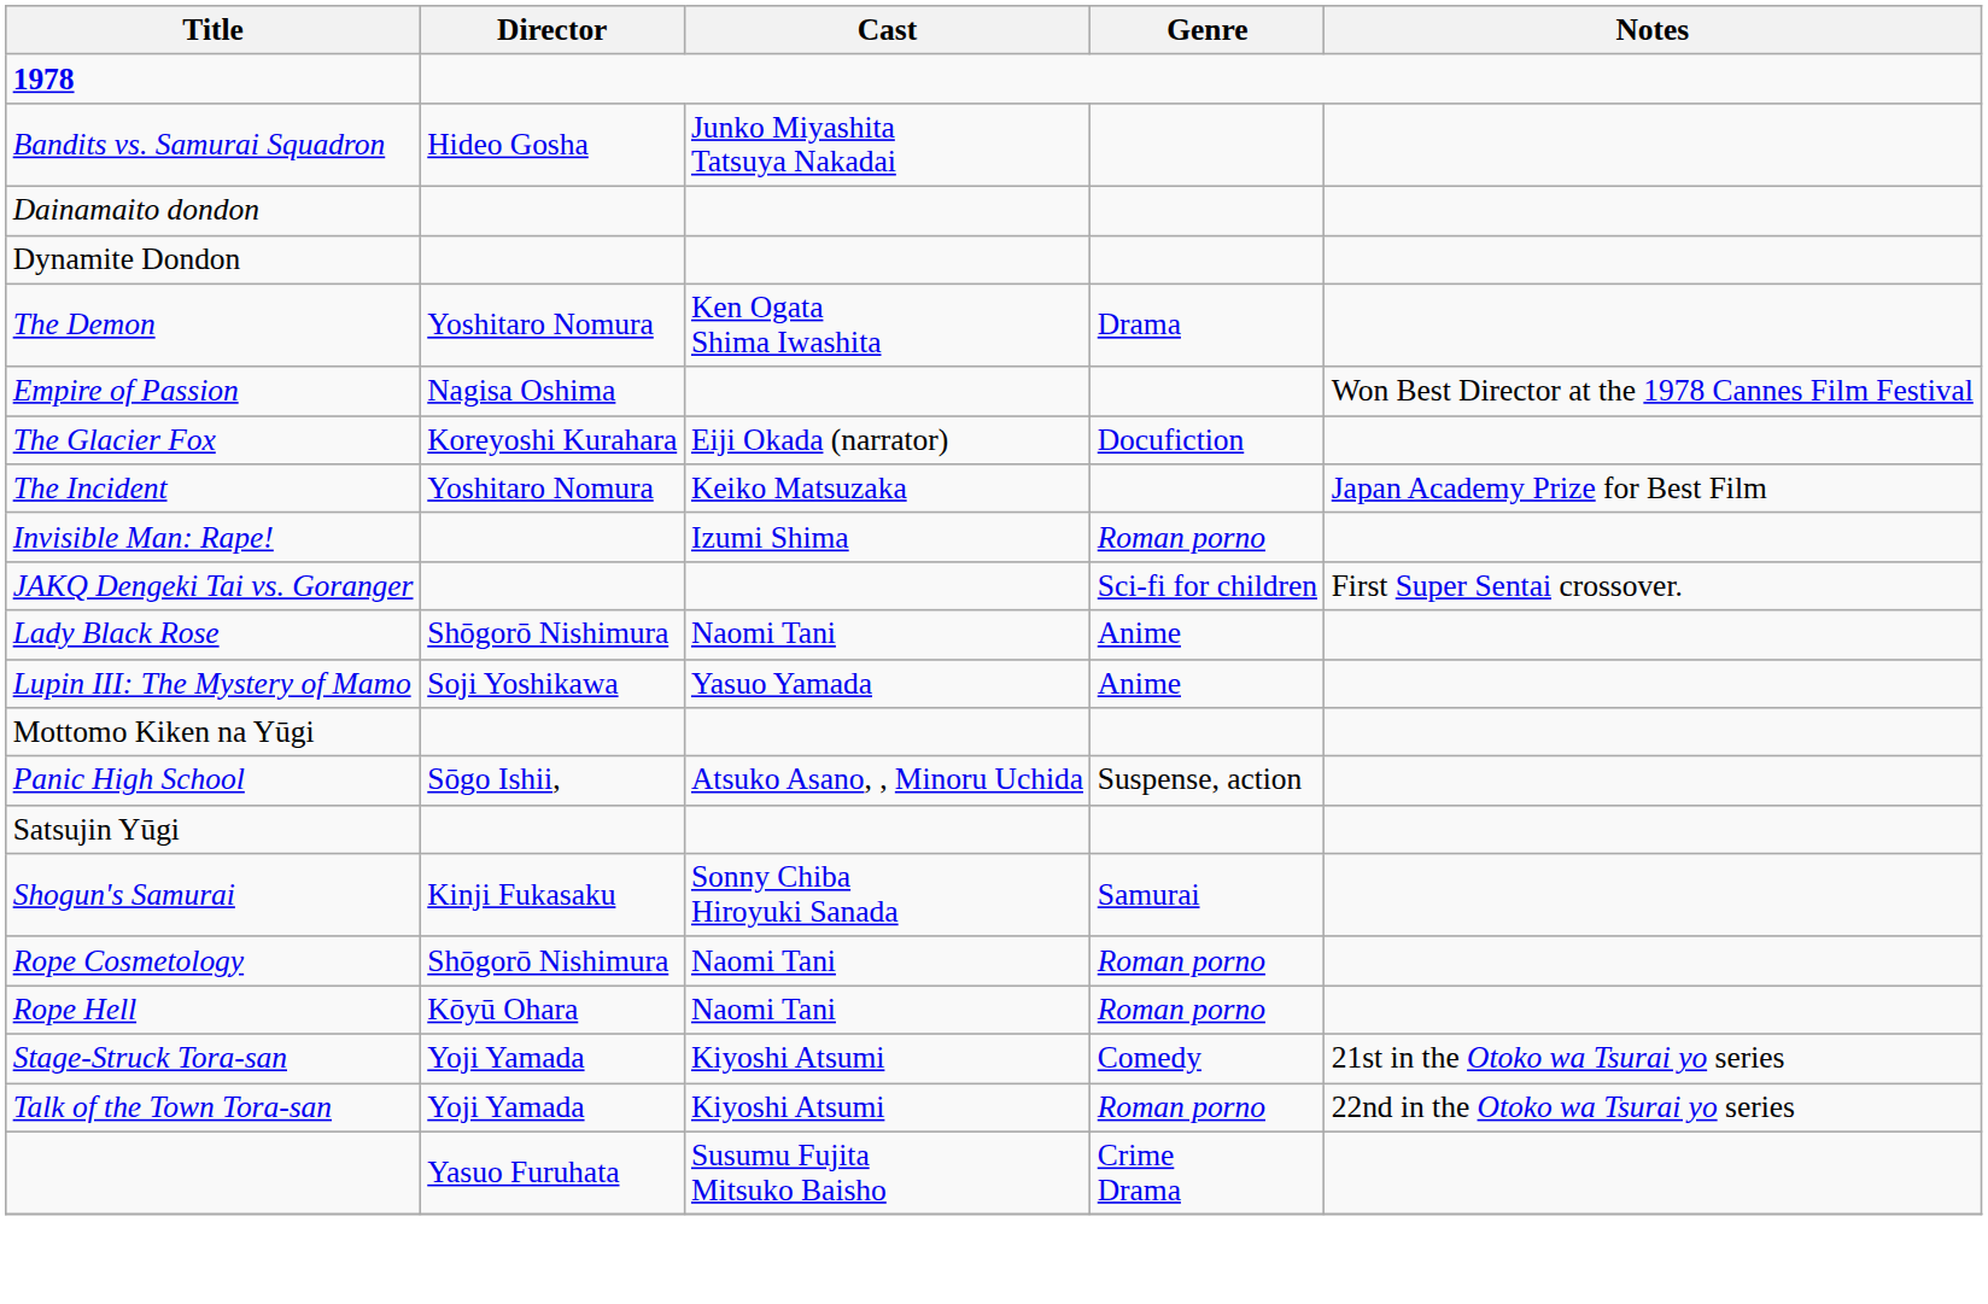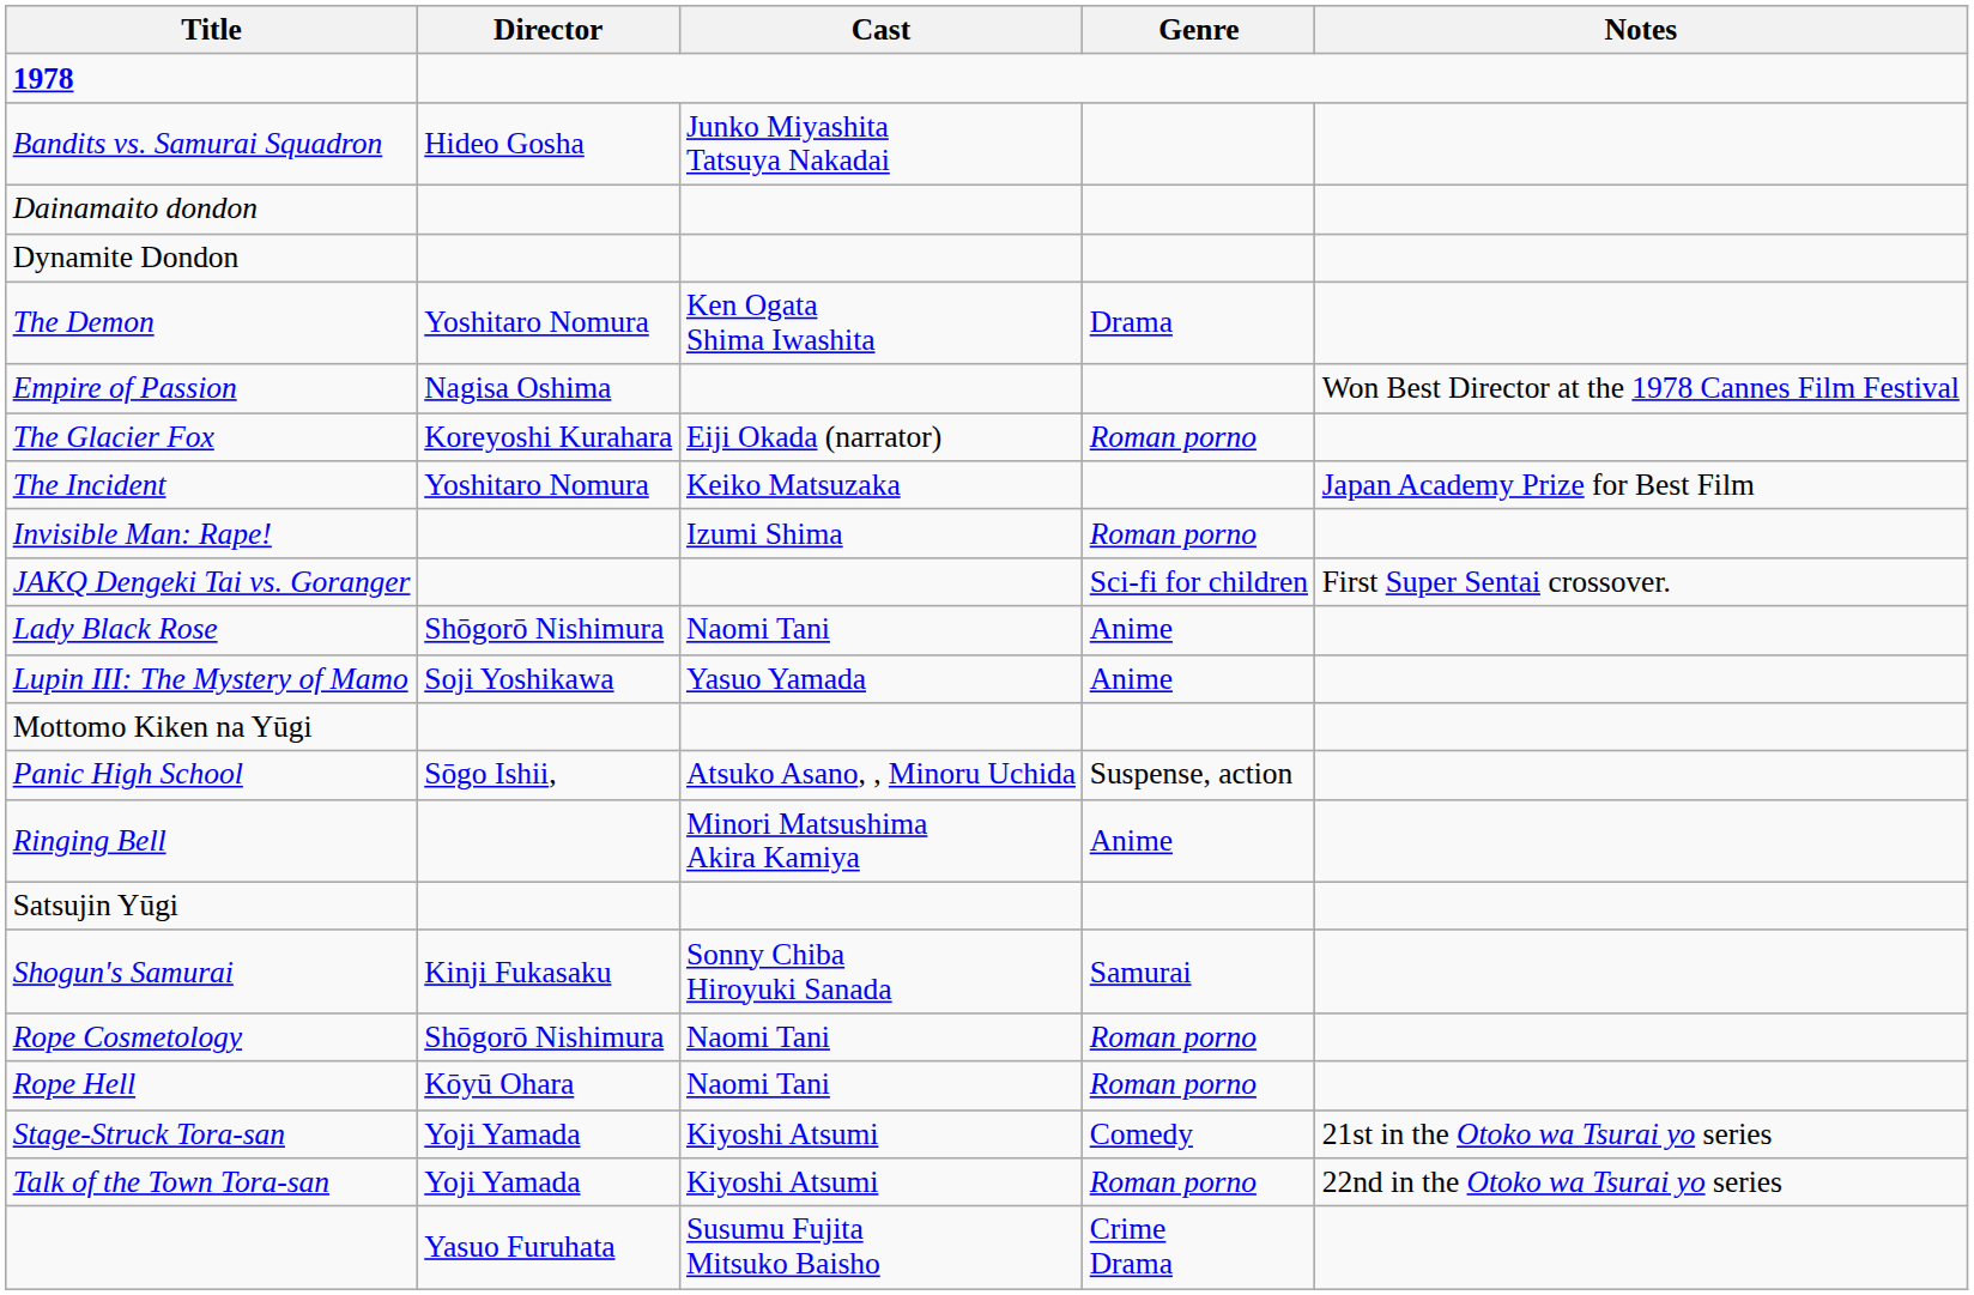The Glacier Fox | Genre: Docufiction -> Roman porno
+ row: Ringing Bell | Minori Matsushima Akira Kamiya | Anime
